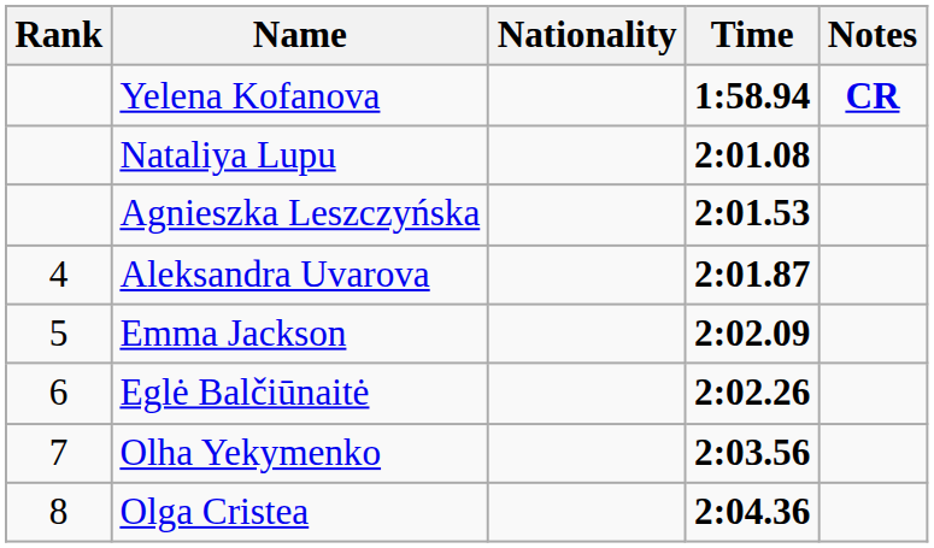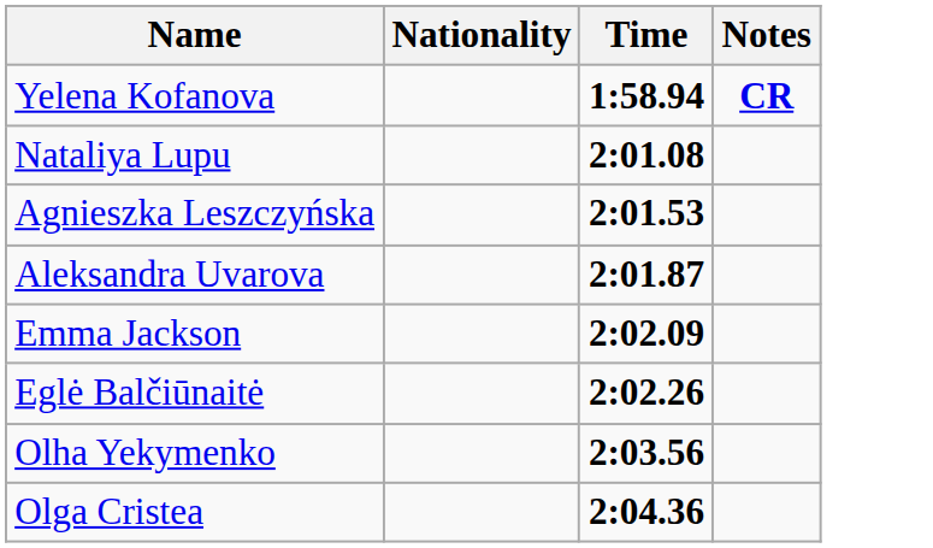- column: Rank | 4 | 5 | 6 | 7 | 8
